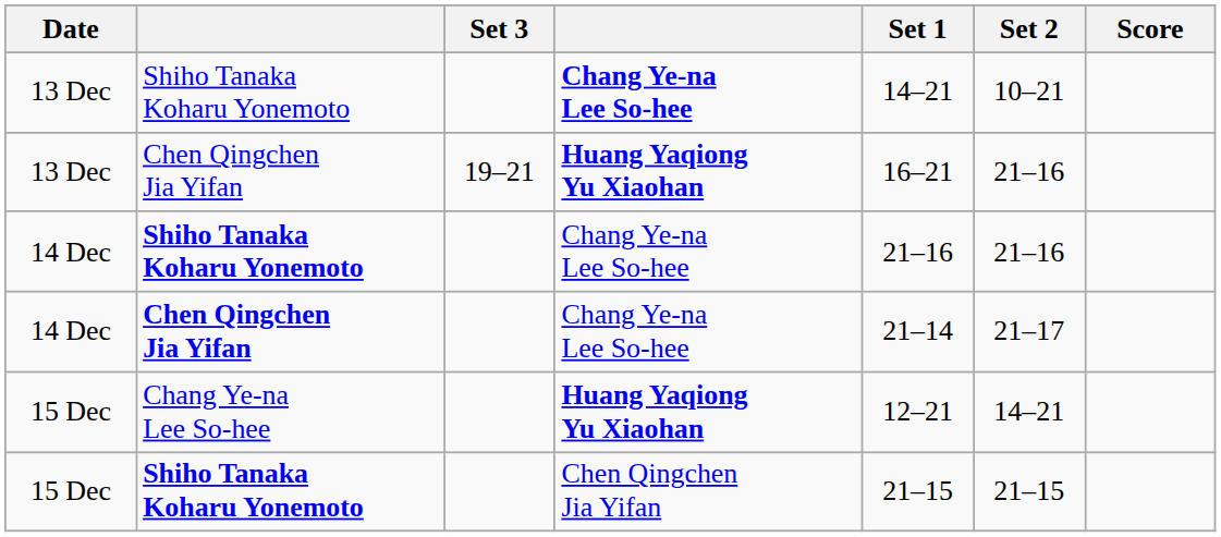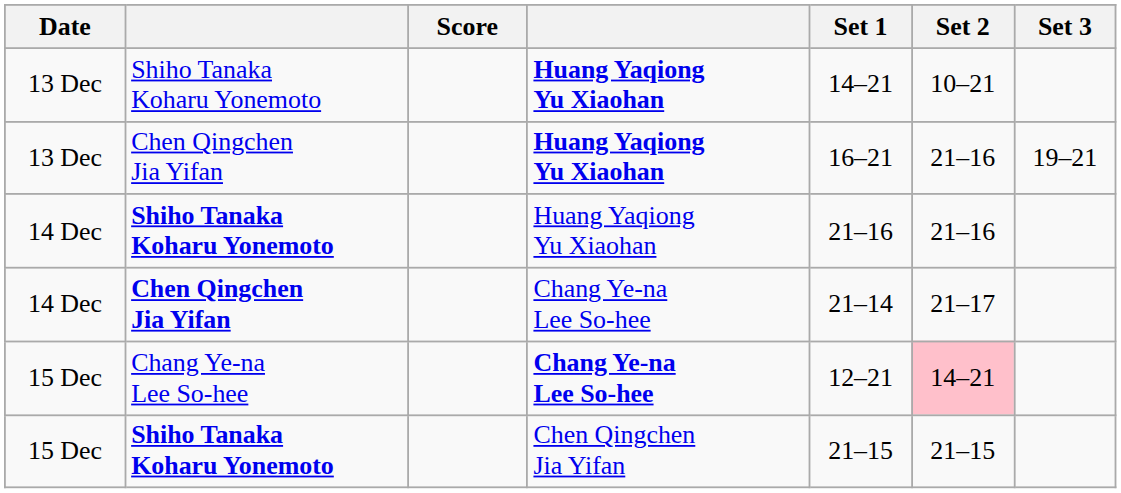columns swapped: Score <-> Set 3
13 Dec / Shiho Tanaka Koharu Yonemoto | column 4: Chang Ye-na Lee So-hee -> Huang Yaqiong Yu Xiaohan
14 Dec / Shiho Tanaka Koharu Yonemoto | column 4: Chang Ye-na Lee So-hee -> Huang Yaqiong Yu Xiaohan
15 Dec / Chang Ye-na Lee So-hee | column 4: Huang Yaqiong Yu Xiaohan -> Chang Ye-na Lee So-hee
15 Dec / Chang Ye-na Lee So-hee | Set 2: no background -> pink background
